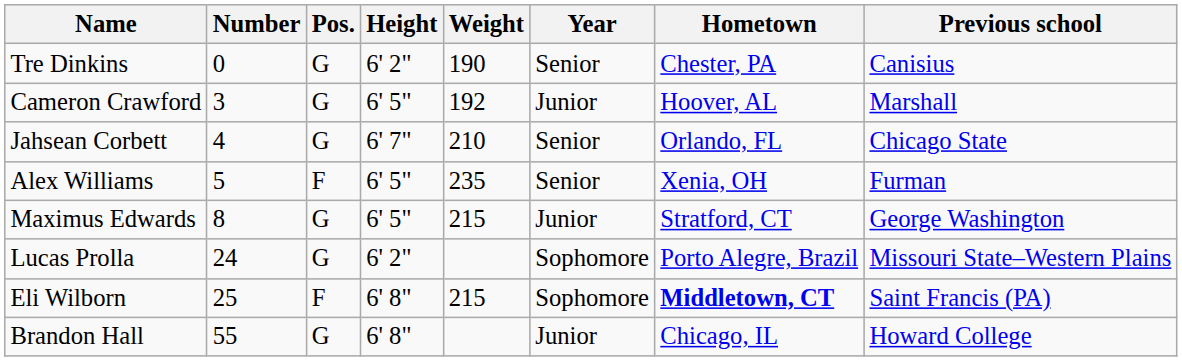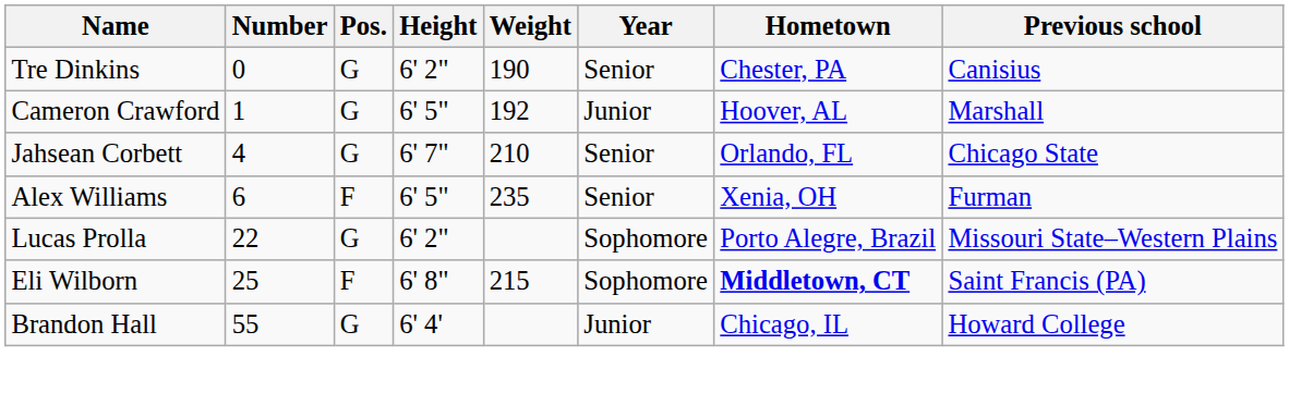Cameron Crawford | Number: 3 -> 1
Alex Williams | Number: 5 -> 6
- row: Maximus Edwards | 8 | G | 6' 5" | 215 | Junior | Stratford, CT | George Washington
Lucas Prolla | Number: 24 -> 22
Brandon Hall | Height: 6' 8" -> 6' 4'
